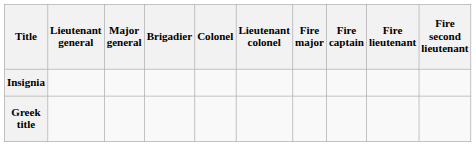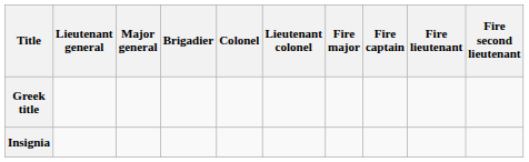rows swapped: Greek title <-> Insignia
